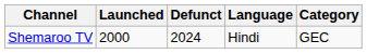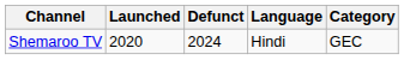Shemaroo TV | Launched: 2000 -> 2020
